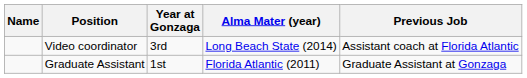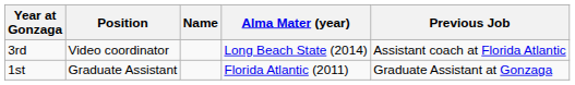columns swapped: Name <-> Year at Gonzaga
